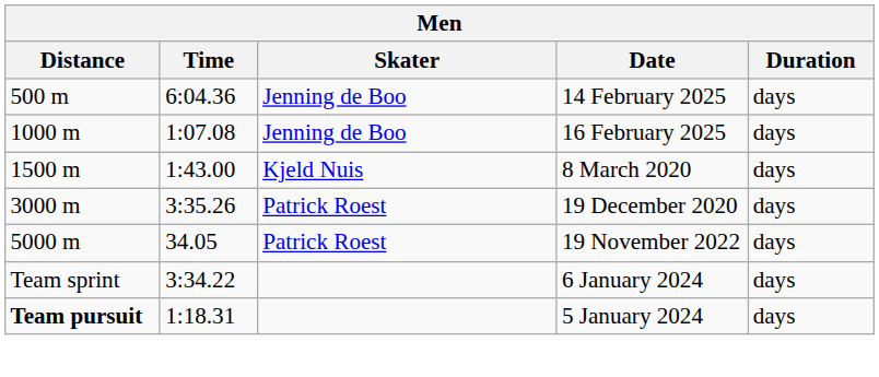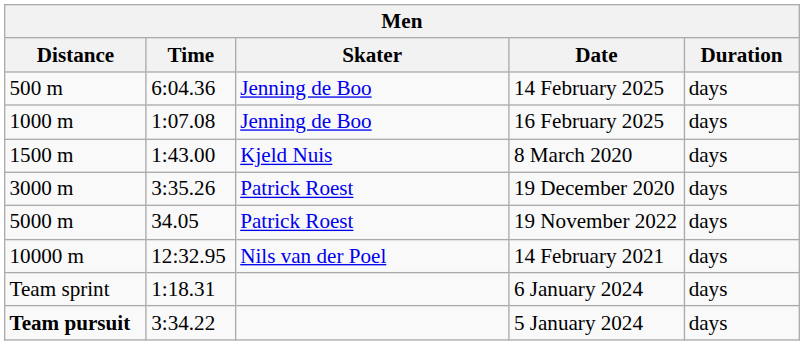+ row: 10000 m | 12:32.95 | Nils van der Poel | 14 February 2021 | days
6 January 2024 | Time: 3:34.22 -> 1:18.31
5 January 2024 | Time: 1:18.31 -> 3:34.22
